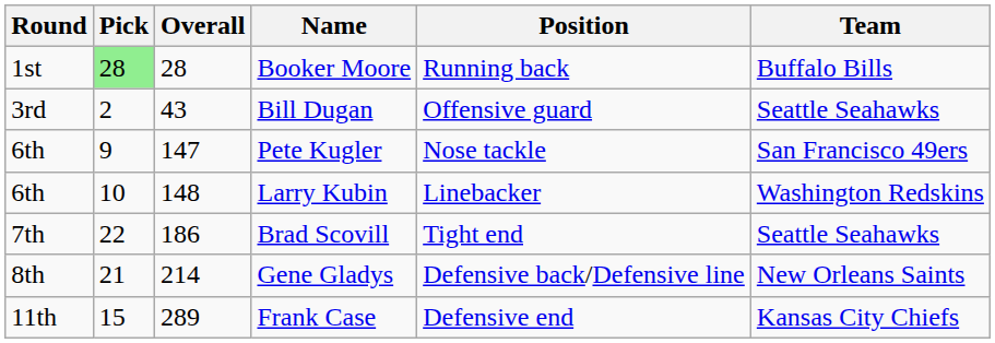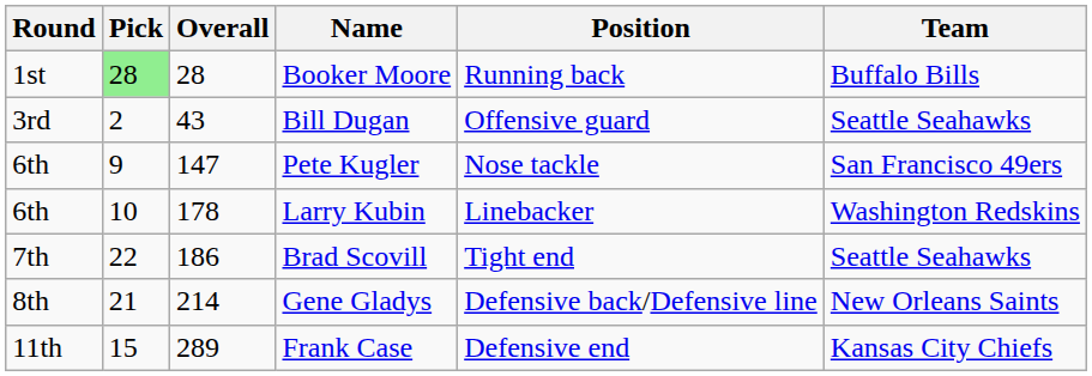Larry Kubin | Overall: 148 -> 178
